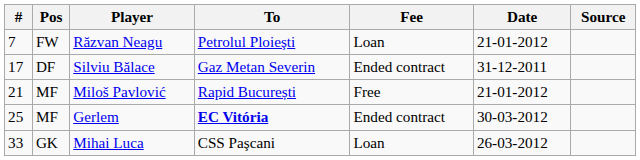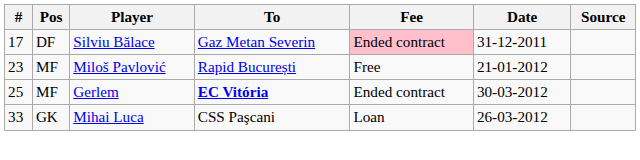- row: 7 | FW | Răzvan Neagu | Petrolul Ploieşti | Loan | 21-01-2012
Silviu Bălace | Fee: no background -> pink background
Miloš Pavlović | #: 21 -> 23
